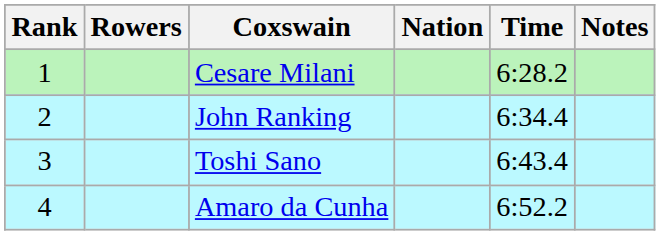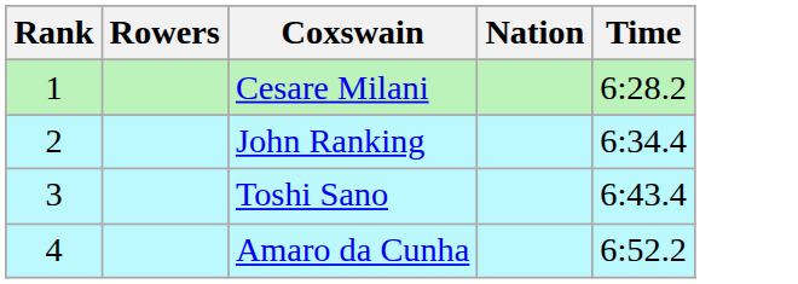- column: Notes
